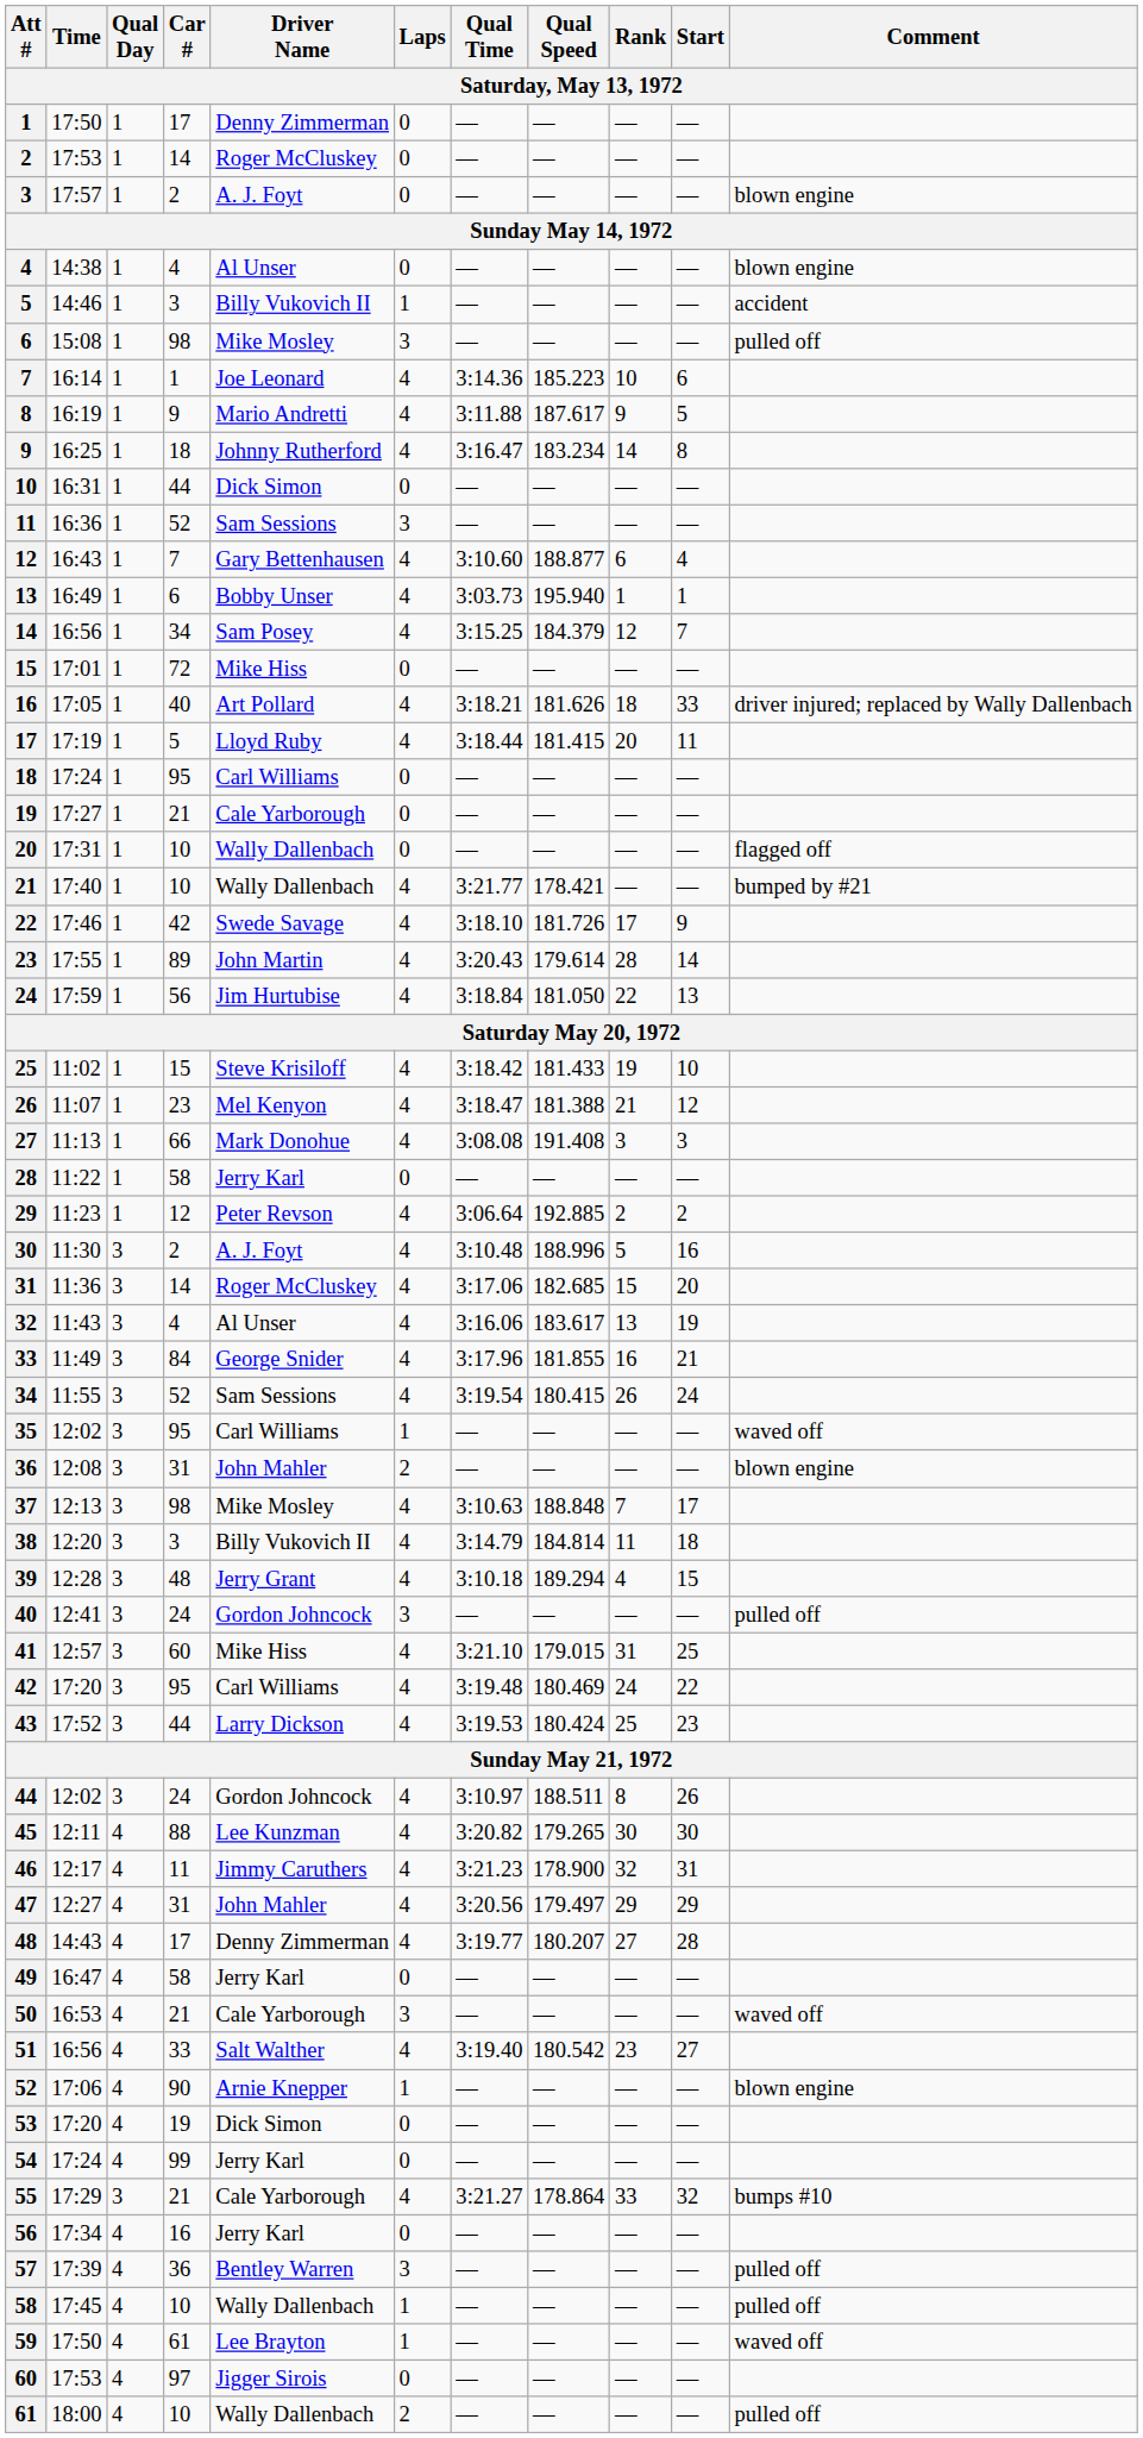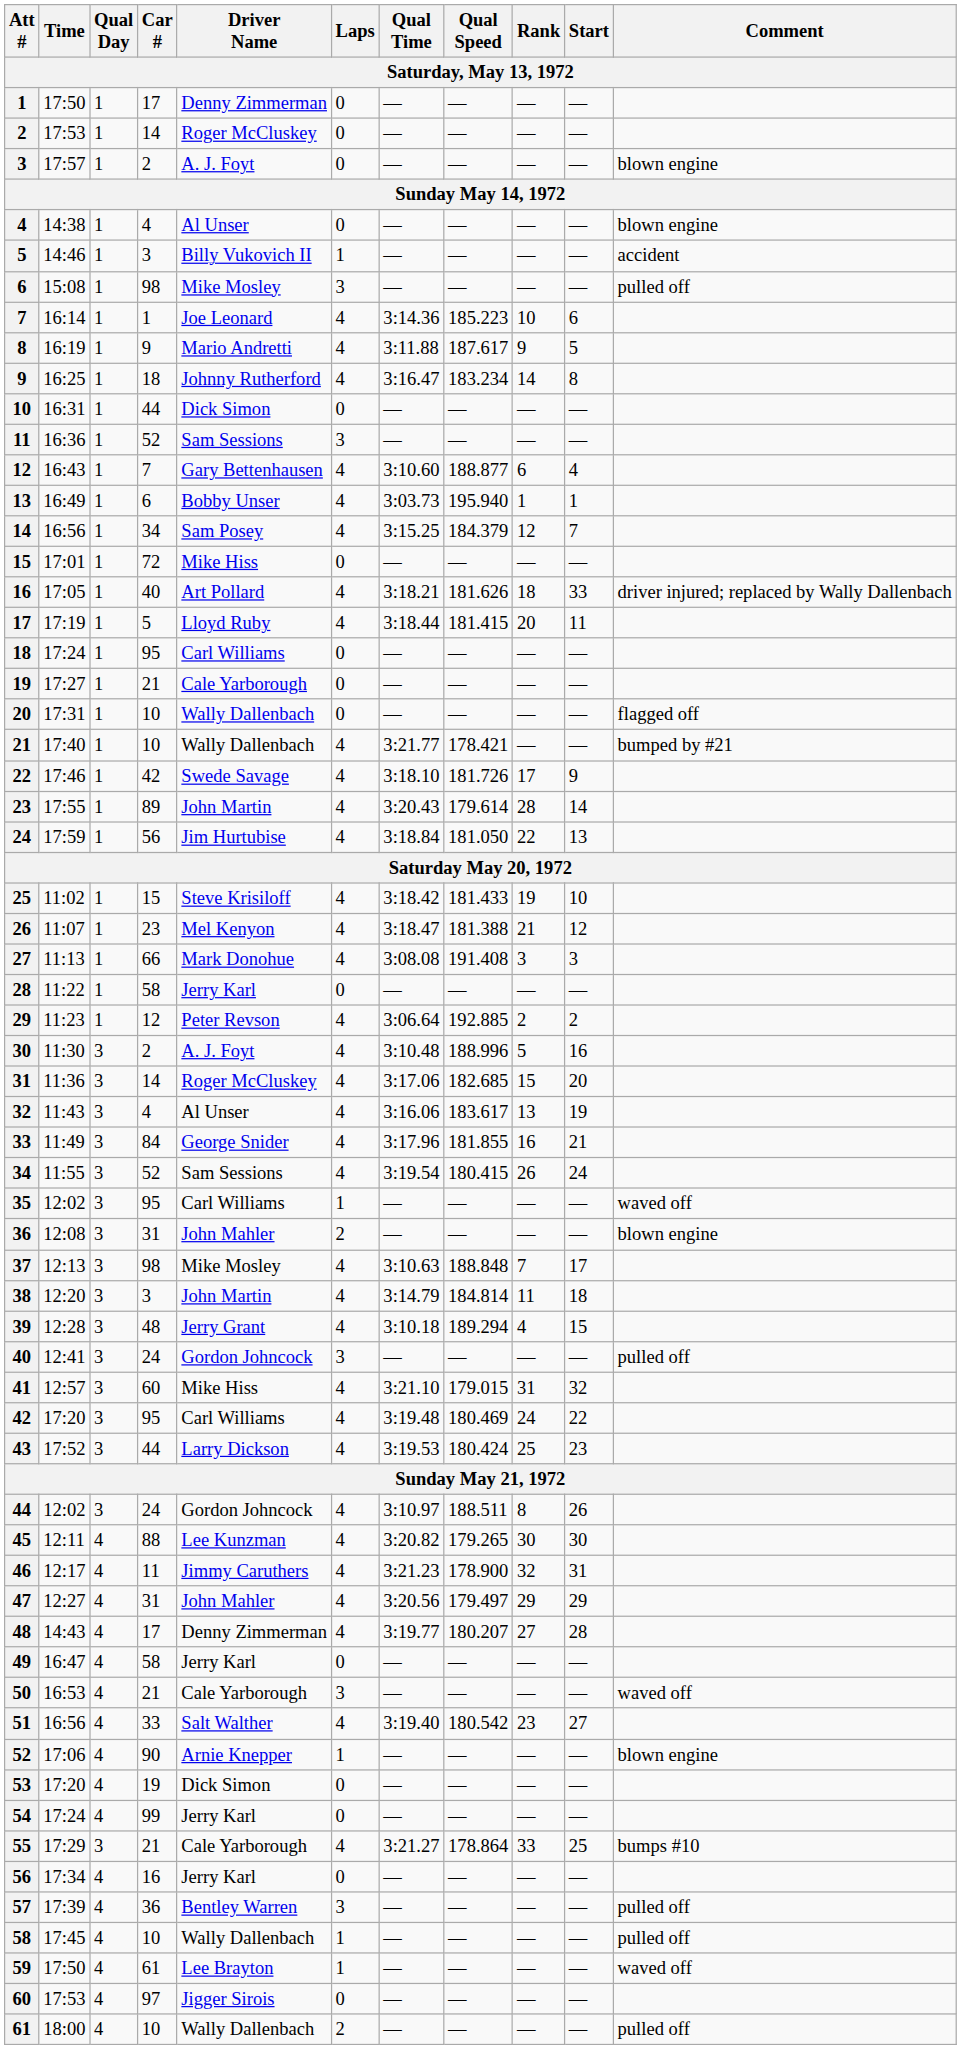38 | Driver Name: Billy Vukovich II -> John Martin
41 | Start: 25 -> 32
55 | Start: 32 -> 25
